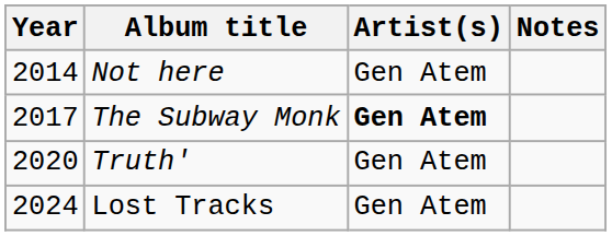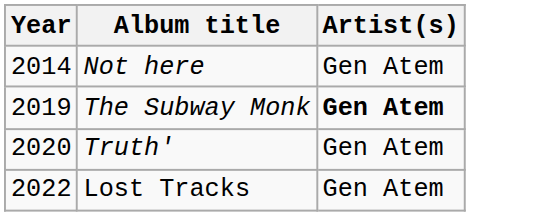- column: Notes
The Subway Monk | Year: 2017 -> 2019
Lost Tracks | Year: 2024 -> 2022
